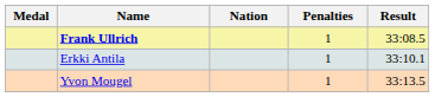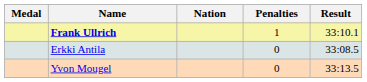Frank Ullrich | Result: 33:08.5 -> 33:10.1
Erkki Antila | Penalties: 1 -> 0
Erkki Antila | Result: 33:10.1 -> 33:08.5
Yvon Mougel | Penalties: 1 -> 0
